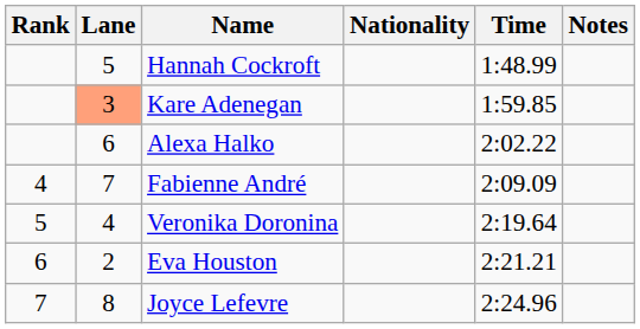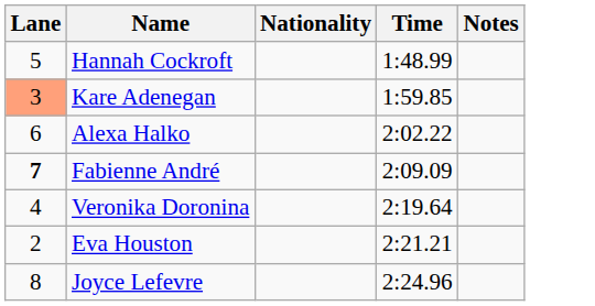- column: Rank | 4 | 5 | 6 | 7
Fabienne André | Lane: normal -> bold
